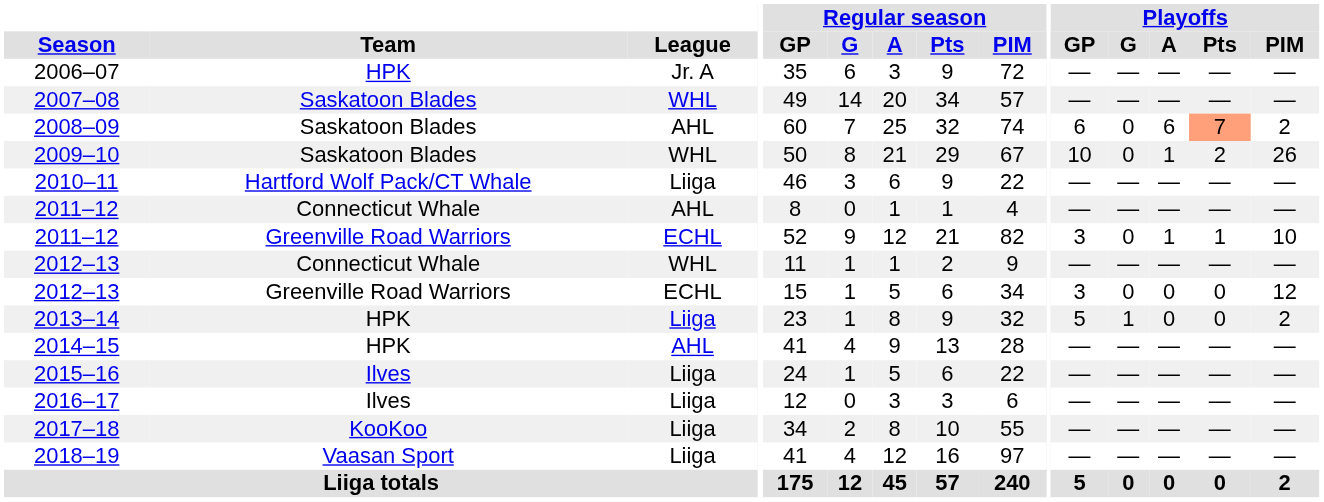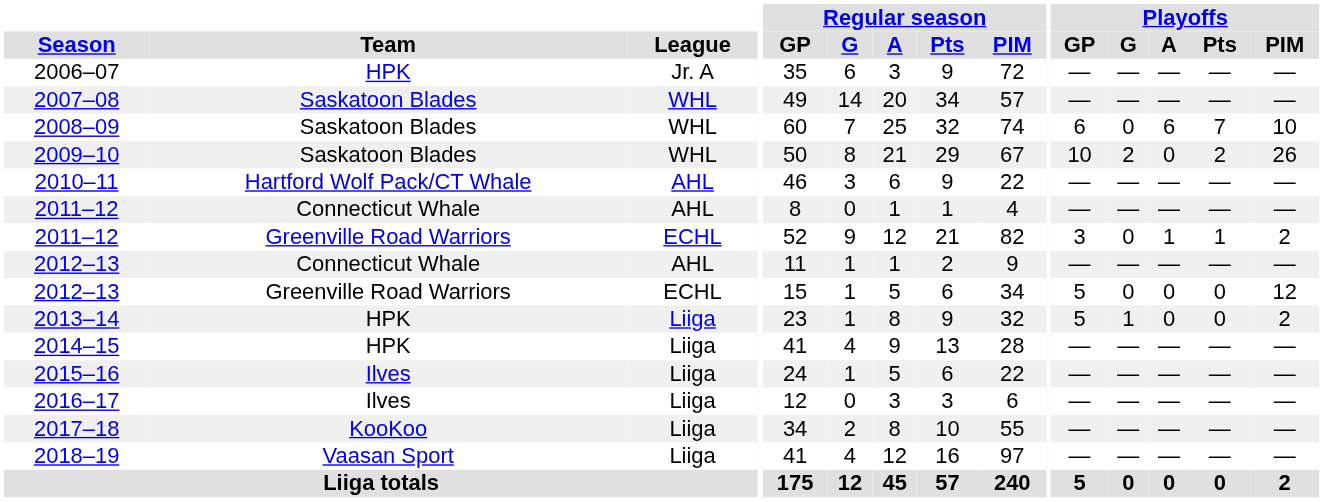2008–09 | League: AHL -> WHL
2008–09 | Playoffs / Pts: lightsalmon background -> no background
2008–09 | Playoffs / PIM: 2 -> 10
2009–10 | Playoffs / G: 0 -> 2
2009–10 | Playoffs / A: 1 -> 0
2010–11 | League: Liiga -> AHL
2011–12 / Greenville Road Warriors | Playoffs / PIM: 10 -> 2
2012–13 / Connecticut Whale | League: WHL -> AHL
2012–13 / Greenville Road Warriors | Playoffs / GP: 3 -> 5
2014–15 | League: AHL -> Liiga
